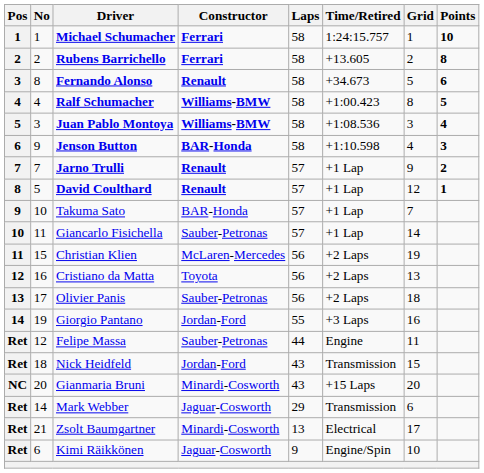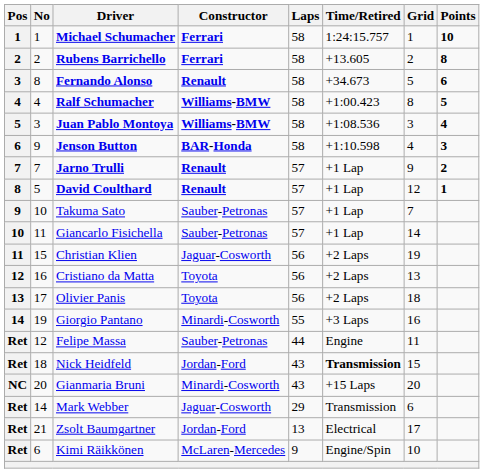Takuma Sato | Constructor: BAR-Honda -> Sauber-Petronas
Christian Klien | Constructor: McLaren-Mercedes -> Jaguar-Cosworth
Olivier Panis | Constructor: Sauber-Petronas -> Toyota
Giorgio Pantano | Constructor: Jordan-Ford -> Minardi-Cosworth
Nick Heidfeld | Time/Retired: normal -> bold
Zsolt Baumgartner | Constructor: Minardi-Cosworth -> Jordan-Ford
Kimi Räikkönen | Constructor: Jaguar-Cosworth -> McLaren-Mercedes
